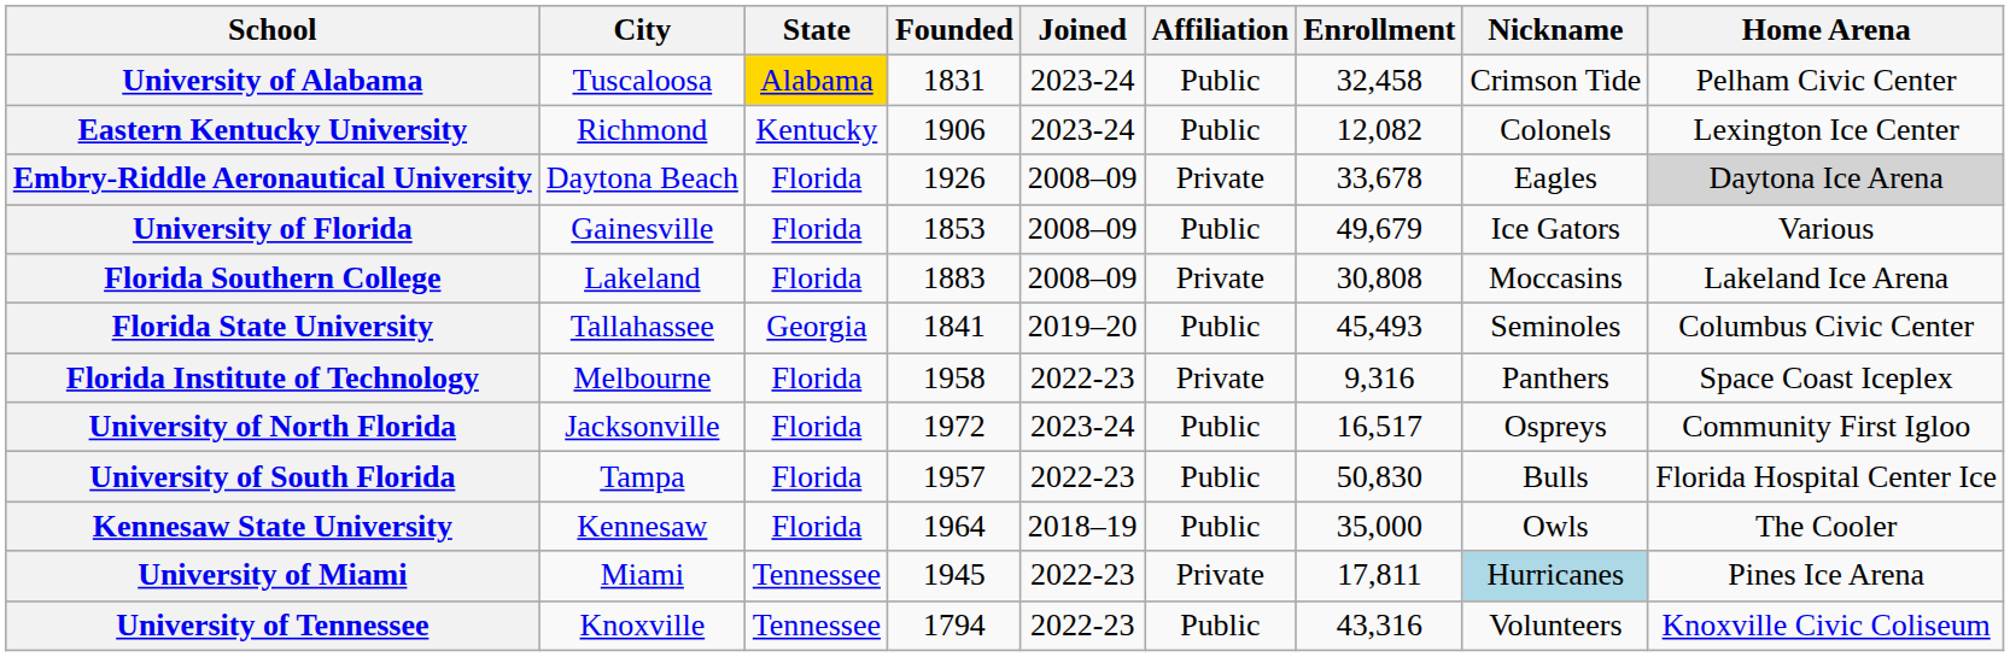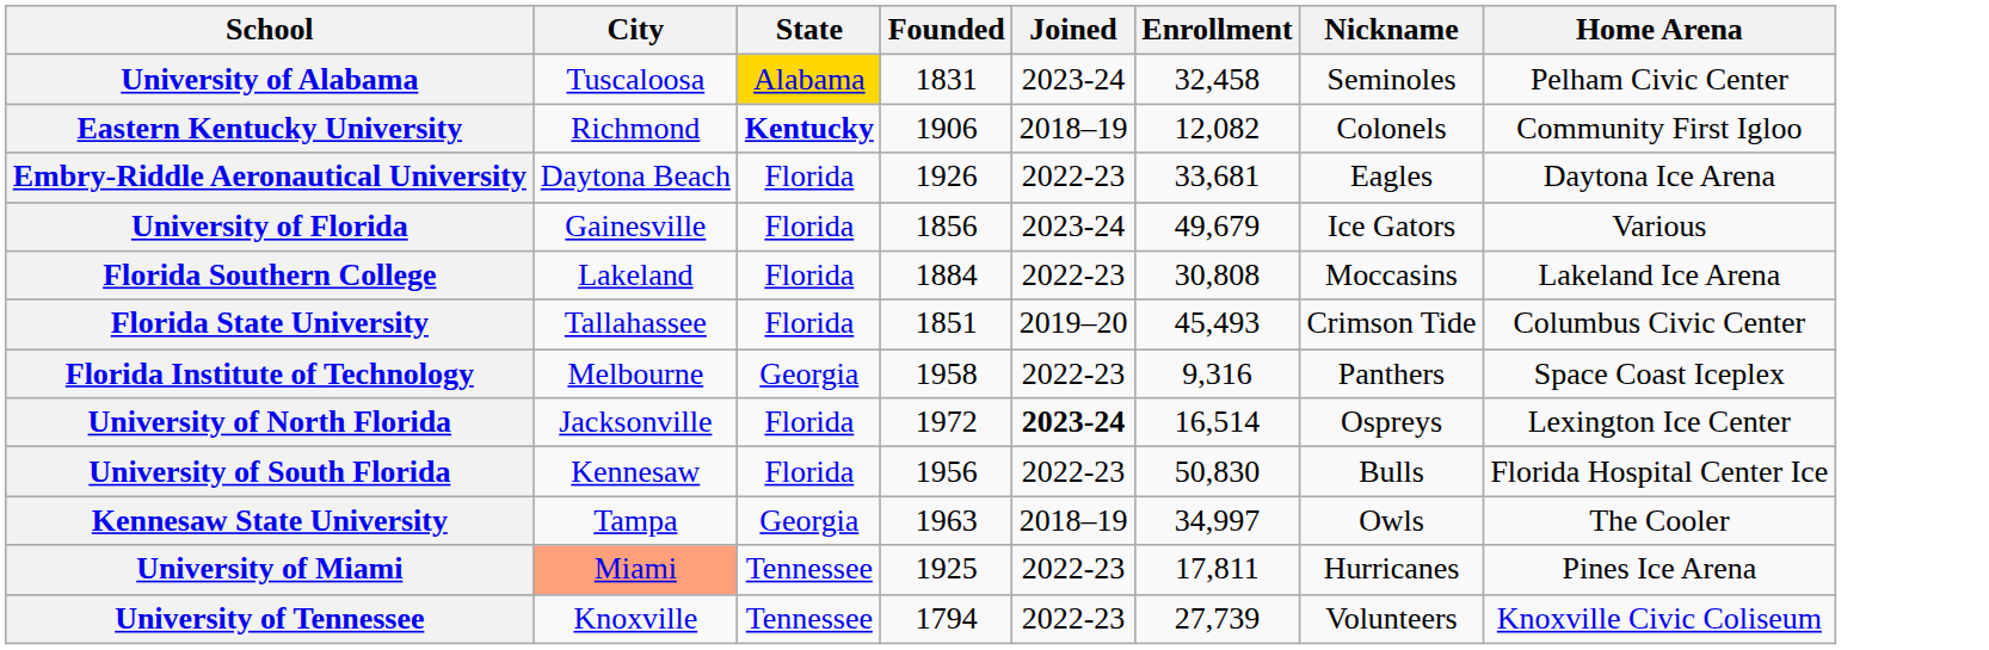- column: Affiliation | Public | Public | Private | Public | Private | Public | Private | Public | Public | Public | Private | Public
University of Alabama | Nickname: Crimson Tide -> Seminoles
Eastern Kentucky University | State: normal -> bold
Eastern Kentucky University | Joined: 2023-24 -> 2018–19
Eastern Kentucky University | Home Arena: Lexington Ice Center -> Community First Igloo
Embry-Riddle Aeronautical University | Joined: 2008–09 -> 2022-23
Embry-Riddle Aeronautical University | Enrollment: 33,678 -> 33,681
Embry-Riddle Aeronautical University | Home Arena: lightgrey background -> no background
University of Florida | Founded: 1853 -> 1856
University of Florida | Joined: 2008–09 -> 2023-24
Florida Southern College | Founded: 1883 -> 1884
Florida Southern College | Joined: 2008–09 -> 2022-23
Florida State University | State: Georgia -> Florida
Florida State University | Founded: 1841 -> 1851
Florida State University | Nickname: Seminoles -> Crimson Tide
Florida Institute of Technology | State: Florida -> Georgia
University of North Florida | Joined: normal -> bold
University of North Florida | Enrollment: 16,517 -> 16,514
University of North Florida | Home Arena: Community First Igloo -> Lexington Ice Center
University of South Florida | City: Tampa -> Kennesaw
University of South Florida | Founded: 1957 -> 1956
Kennesaw State University | City: Kennesaw -> Tampa
Kennesaw State University | State: Florida -> Georgia
Kennesaw State University | Founded: 1964 -> 1963
Kennesaw State University | Enrollment: 35,000 -> 34,997
University of Miami | City: no background -> lightsalmon background
University of Miami | Founded: 1945 -> 1925
University of Miami | Nickname: lightblue background -> no background
University of Tennessee | Enrollment: 43,316 -> 27,739
